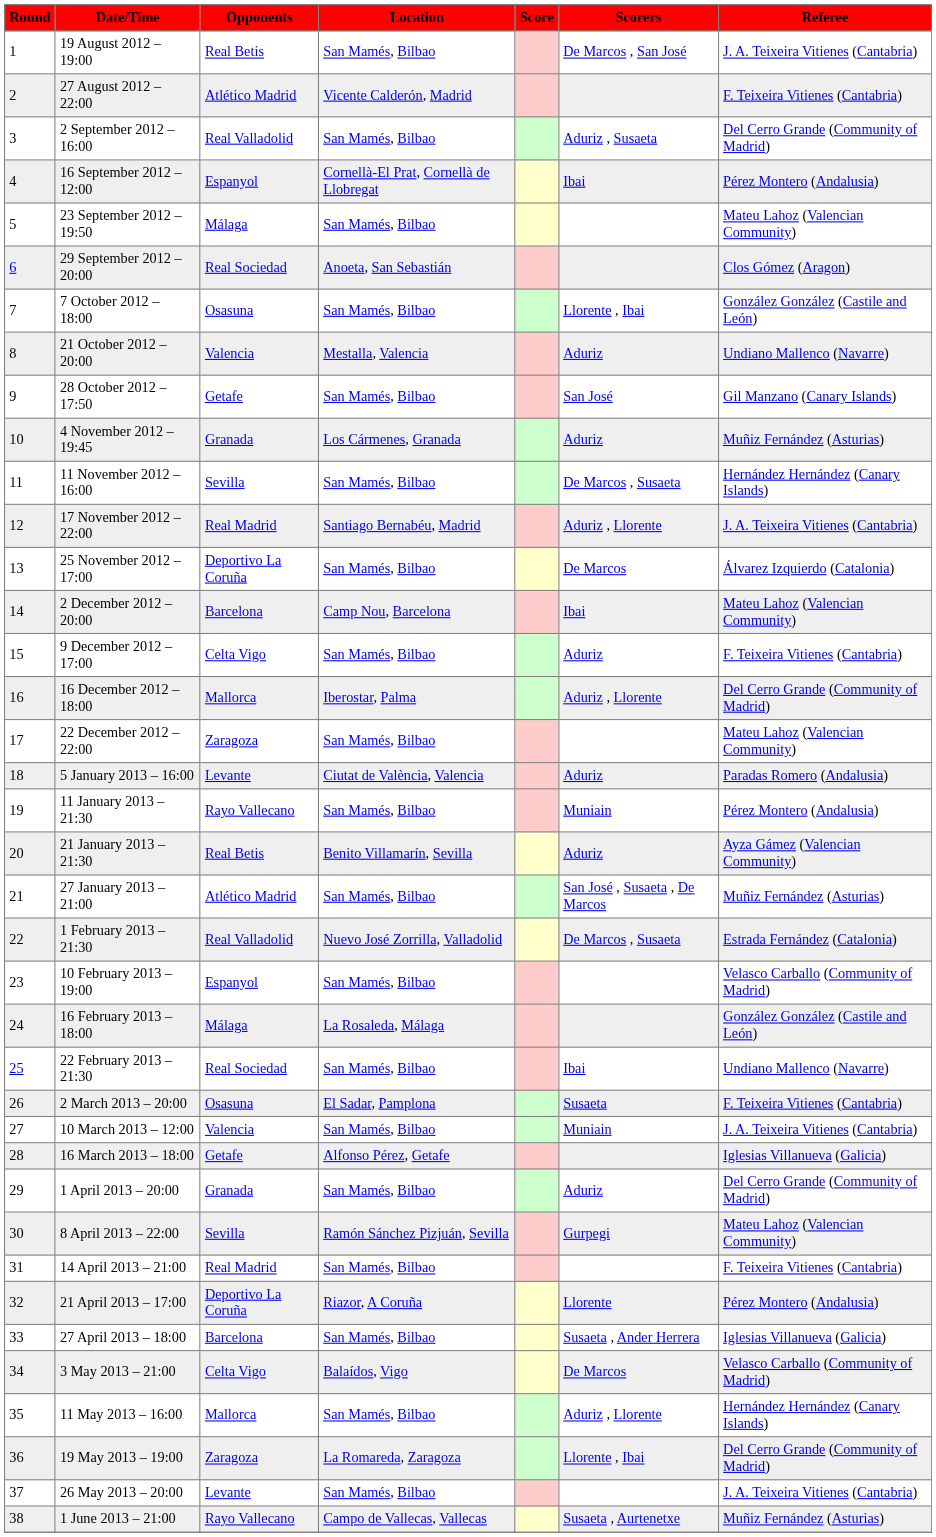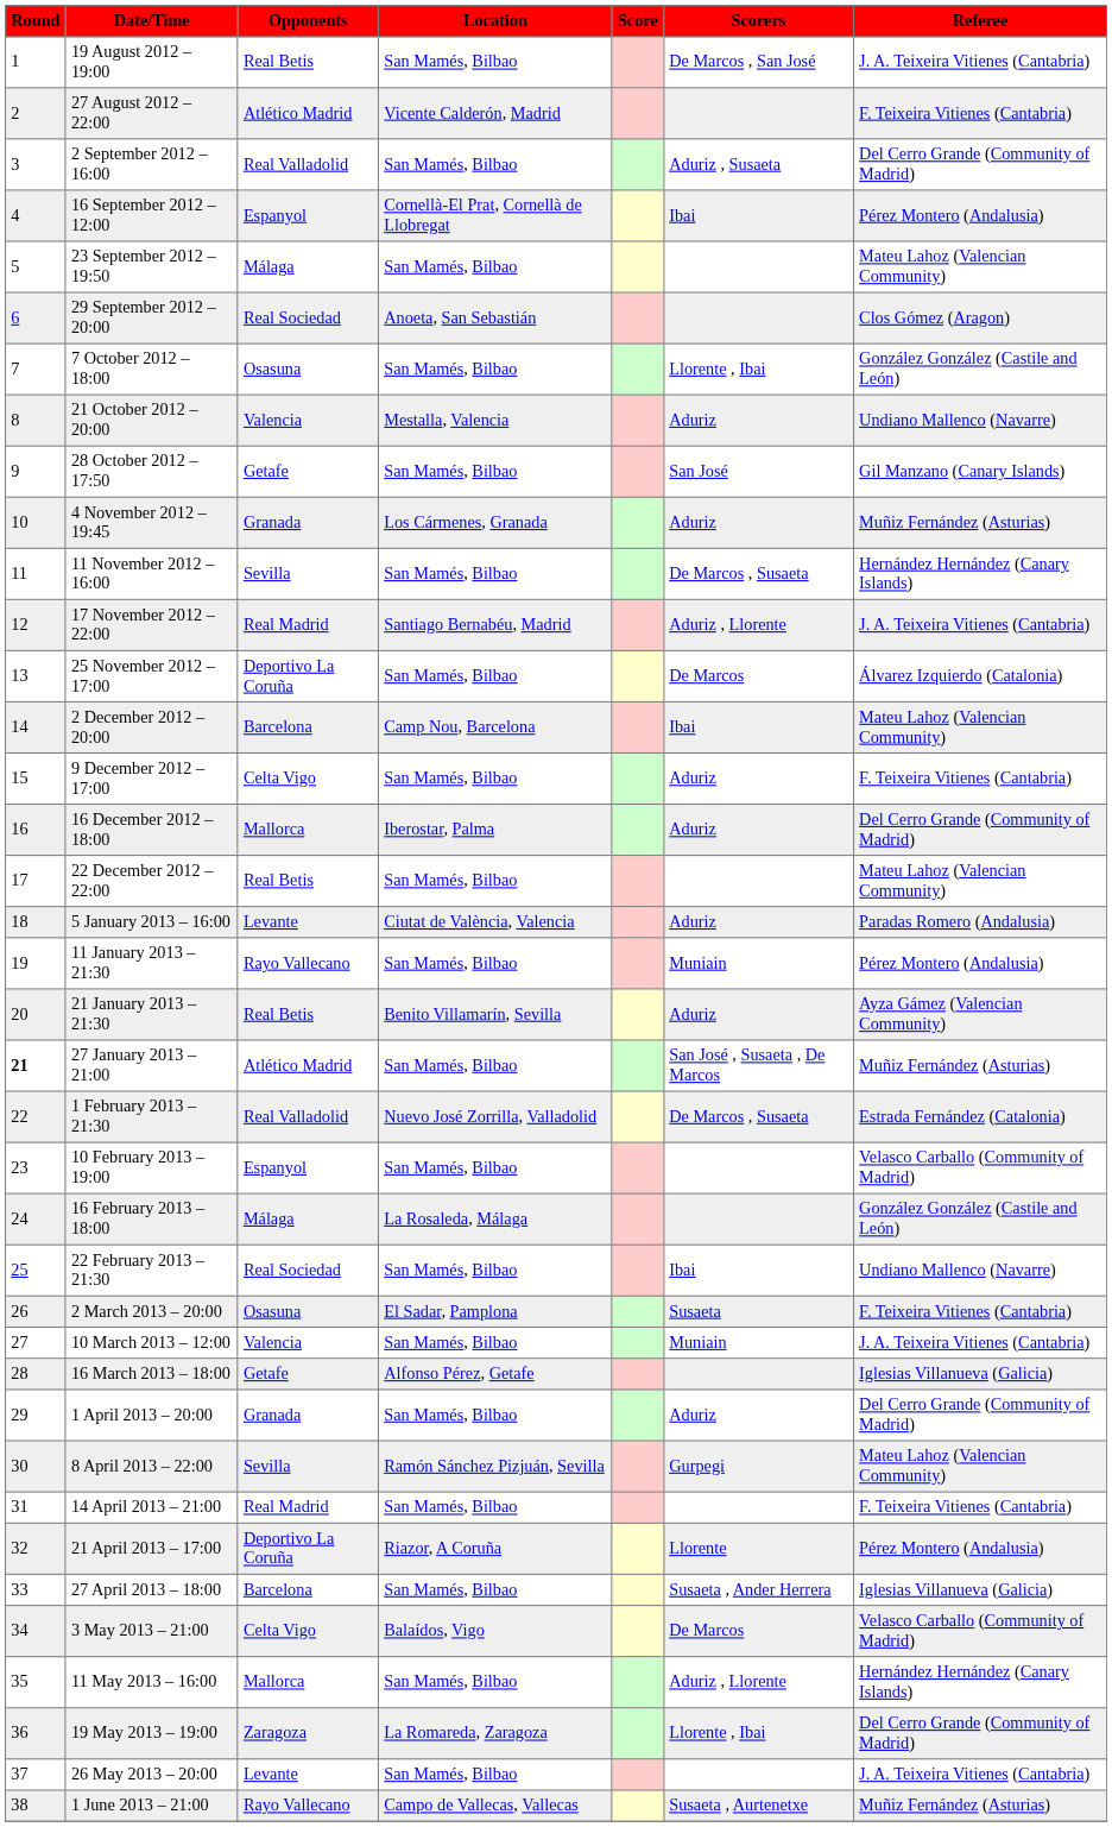16 December 2012 – 18:00 | Scorers: Aduriz , Llorente -> Aduriz
22 December 2012 – 22:00 | Opponents: Zaragoza -> Real Betis
27 January 2013 – 21:00 | Round: normal -> bold
